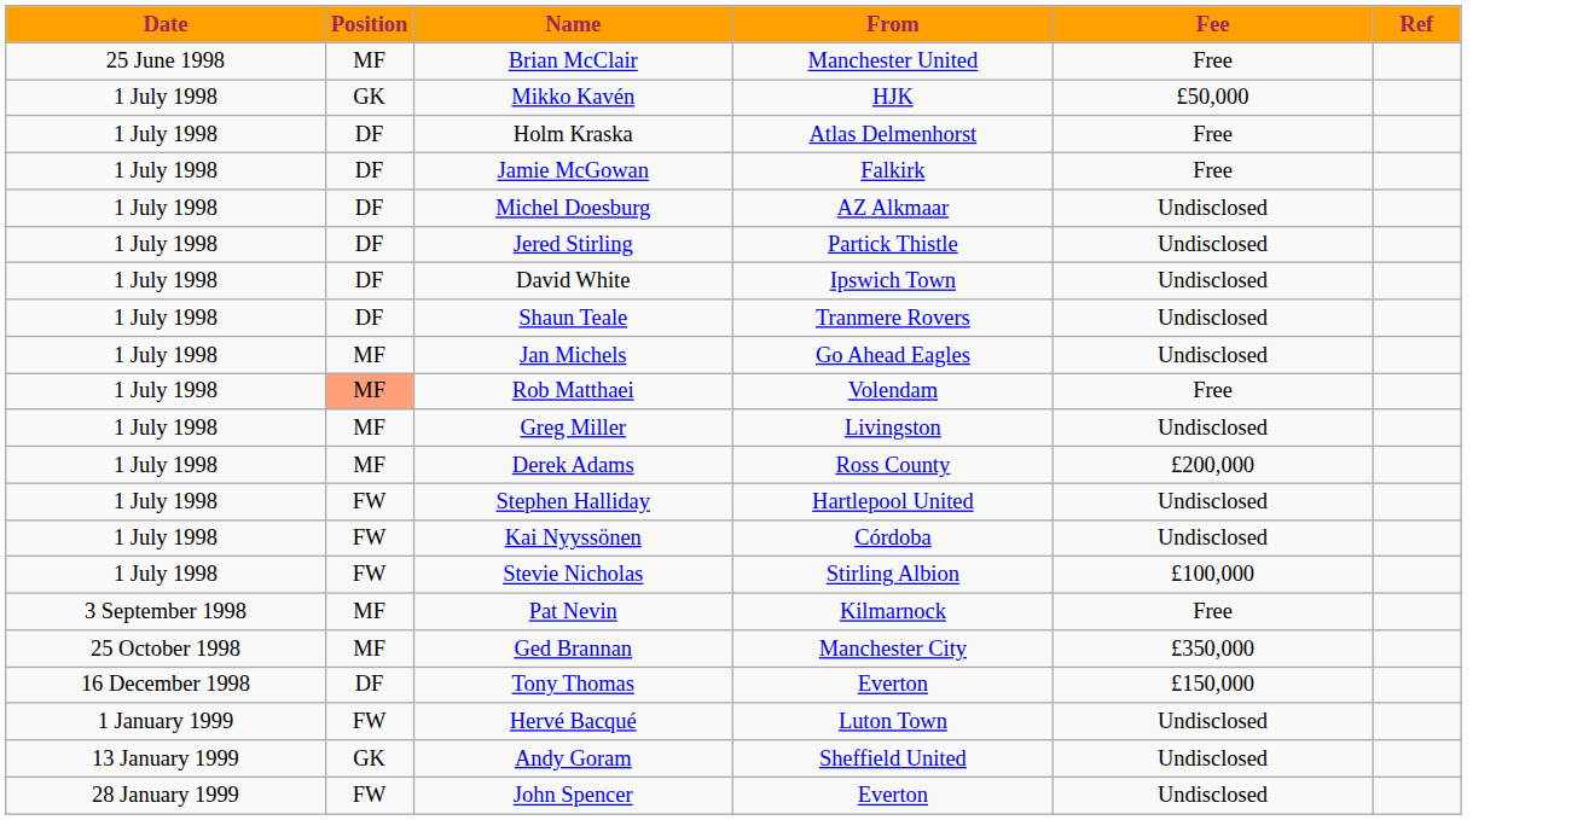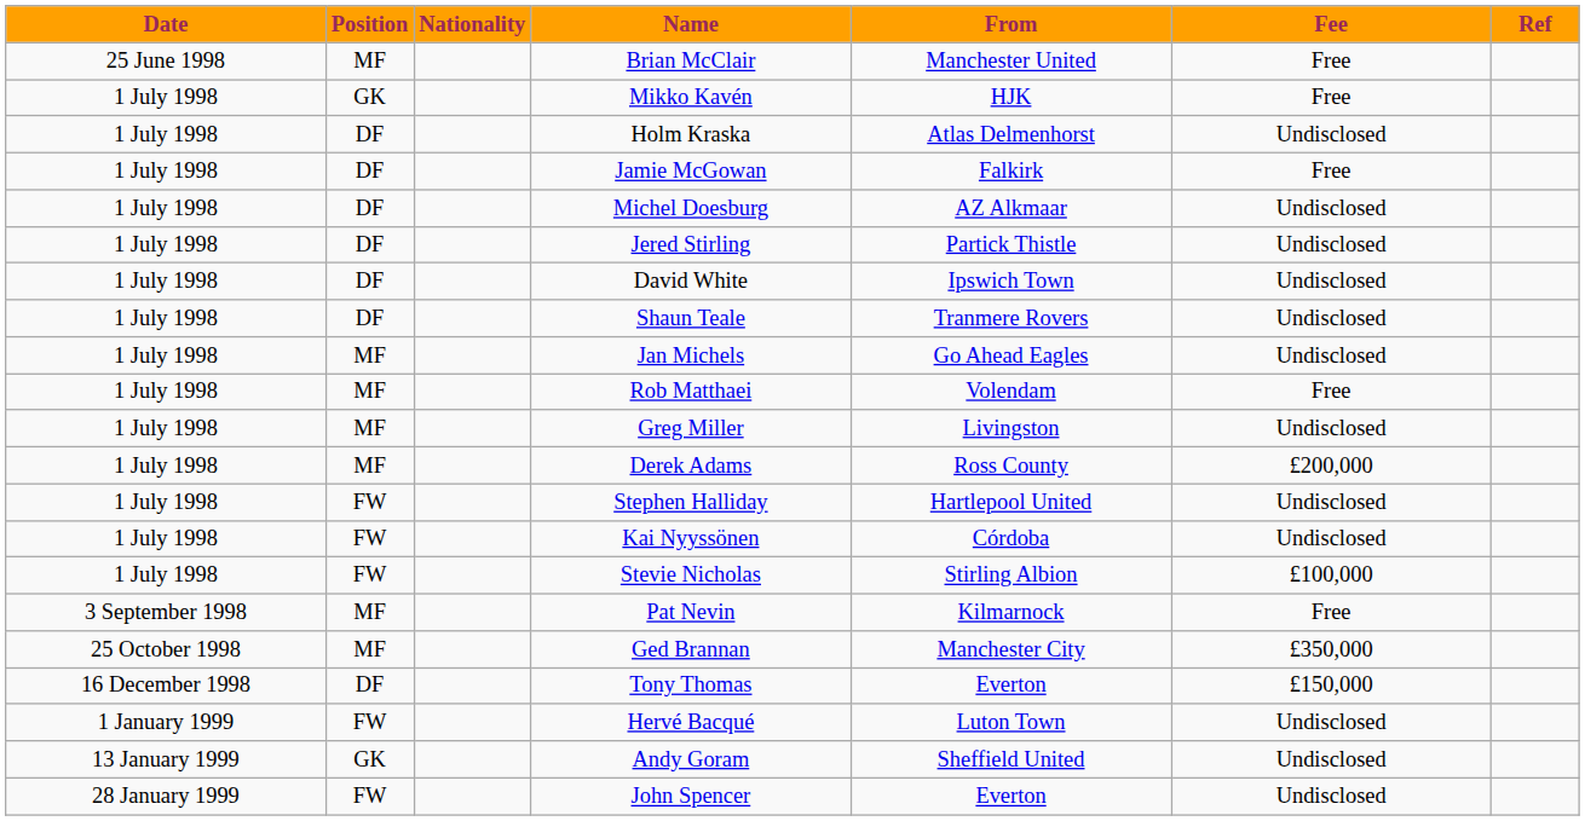+ column: Nationality
Mikko Kavén | Fee: £50,000 -> Free
Holm Kraska | Fee: Free -> Undisclosed
Rob Matthaei | Position: lightsalmon background -> no background
